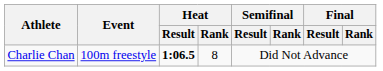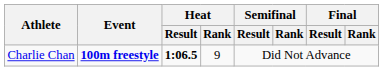Charlie Chan | Event: normal -> bold
Charlie Chan | Heat / Rank: 8 -> 9
